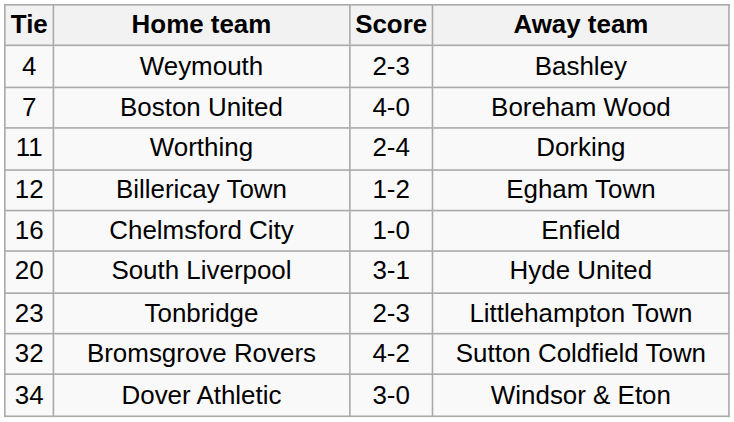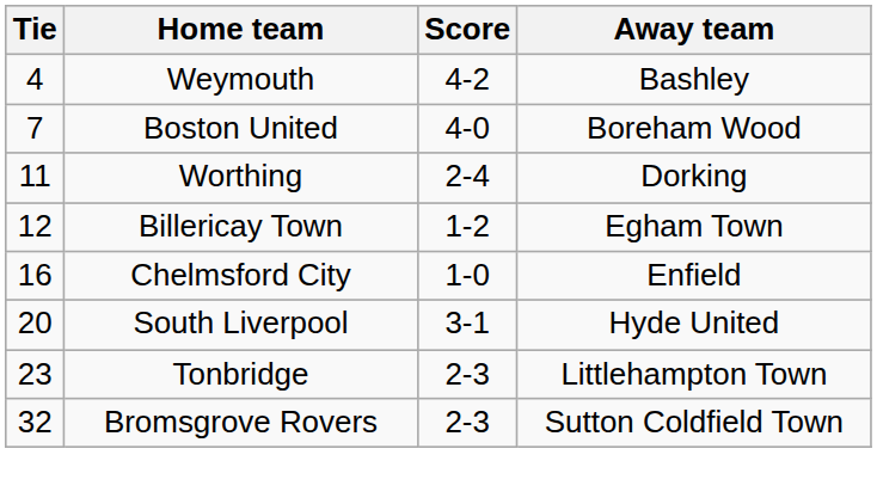Weymouth | Score: 2-3 -> 4-2
Bromsgrove Rovers | Score: 4-2 -> 2-3
- row: 34 | Dover Athletic | 3-0 | Windsor & Eton
